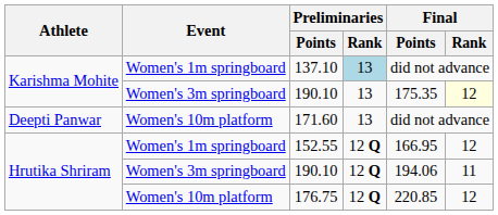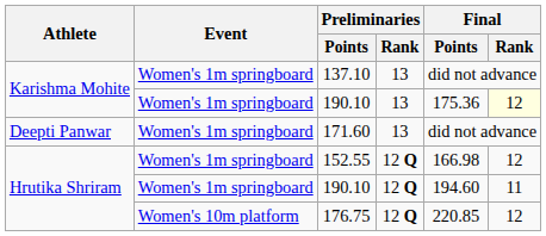137.10 | Preliminaries / Rank: lightblue background -> no background
Karishma Mohite / 190.10 | Event: Women's 3m springboard -> Women's 1m springboard
Karishma Mohite / 190.10 | Final / Points: 175.35 -> 175.36
171.60 | Event: Women's 10m platform -> Women's 1m springboard
152.55 | Final / Points: 166.95 -> 166.98
Hrutika Shriram / 190.10 | Event: Women's 3m springboard -> Women's 1m springboard
Hrutika Shriram / 190.10 | Final / Points: 194.06 -> 194.60
